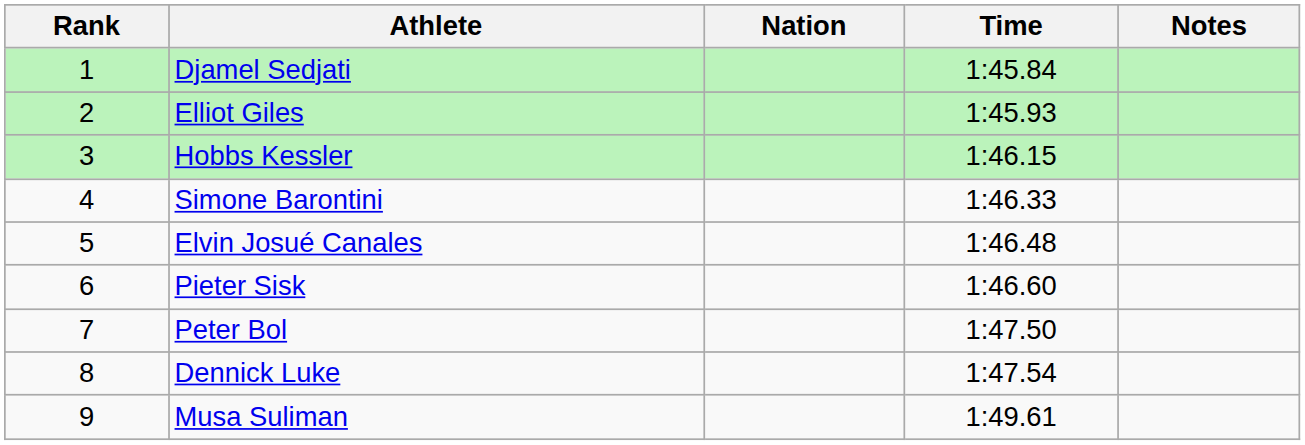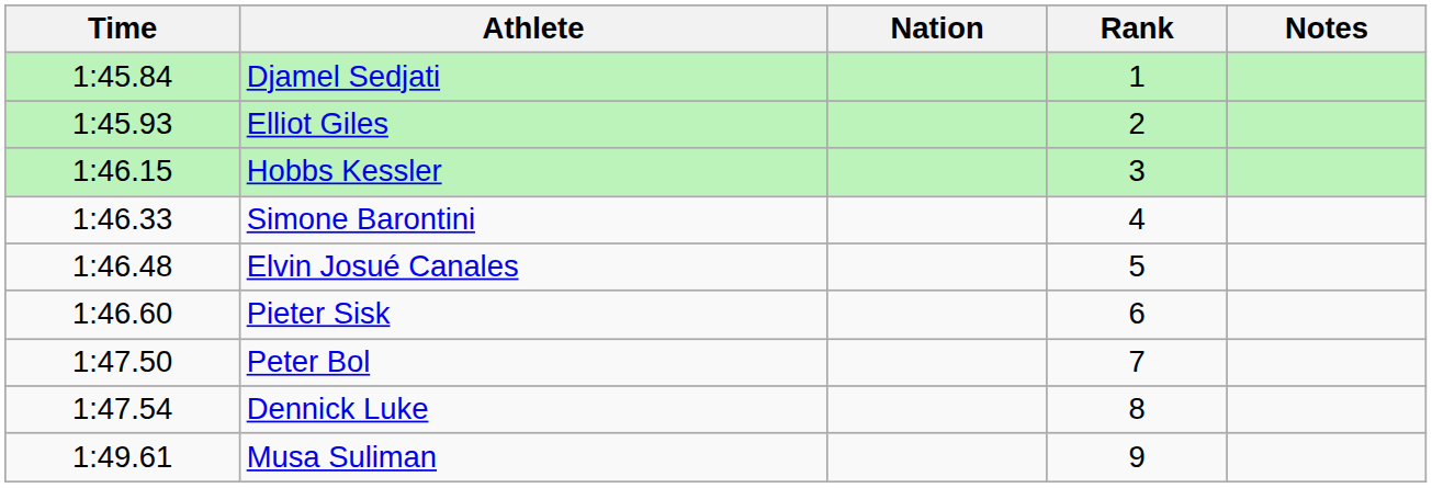columns swapped: Rank <-> Time
